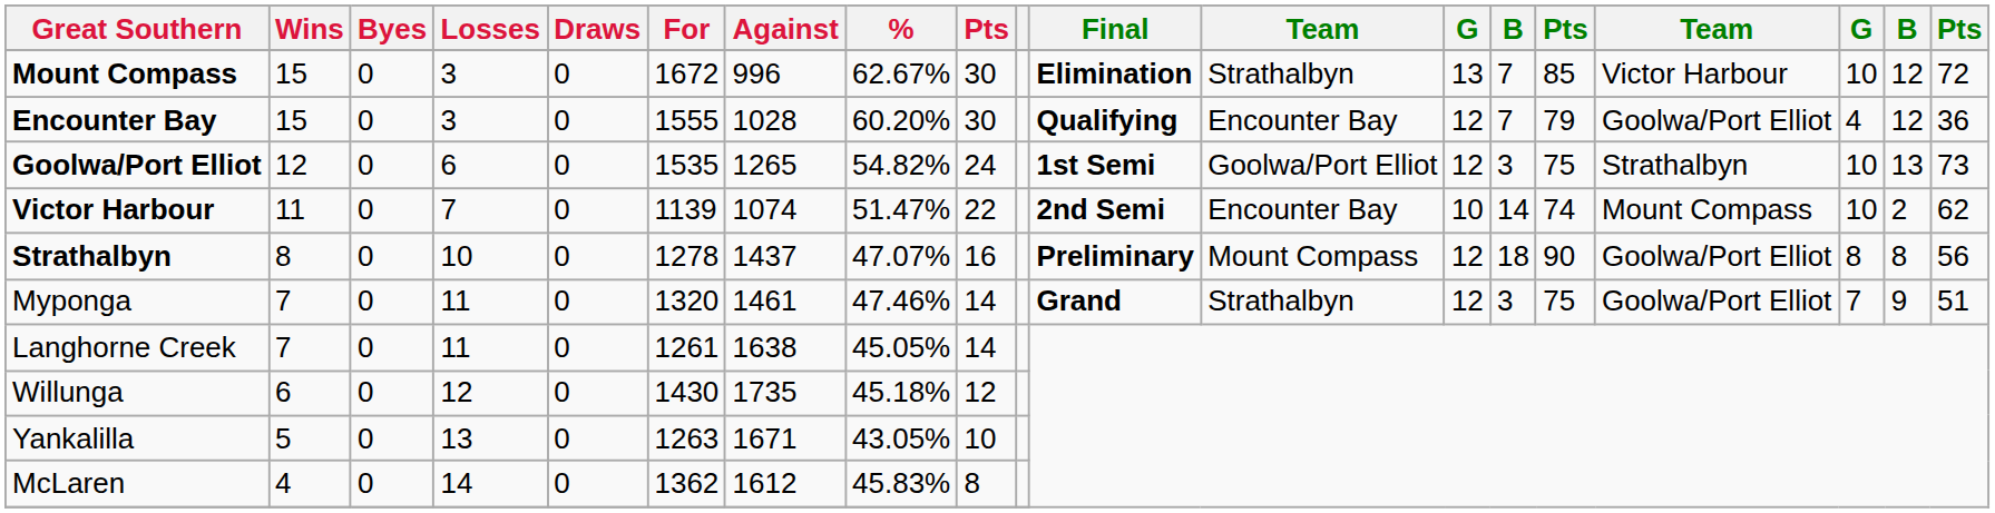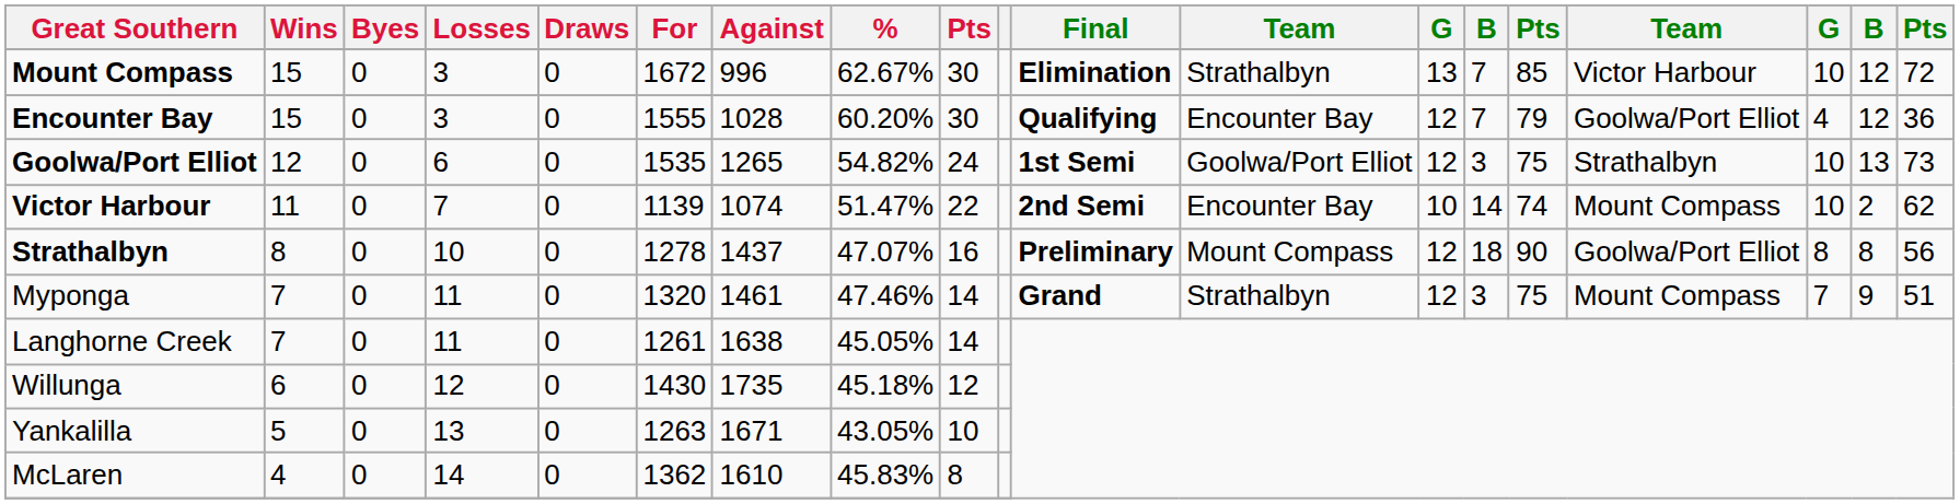Myponga | column 16: Goolwa/Port Elliot -> Mount Compass
McLaren | Against: 1612 -> 1610
